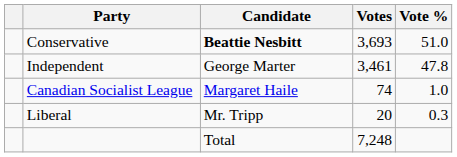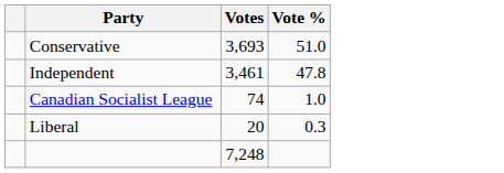- column: Candidate | Beattie Nesbitt | George Marter | Margaret Haile | Mr. Tripp | Total
